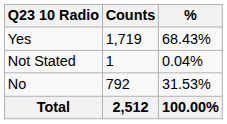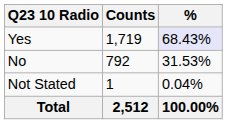Yes | %: no background -> lavender background
rows swapped: No <-> Not Stated
